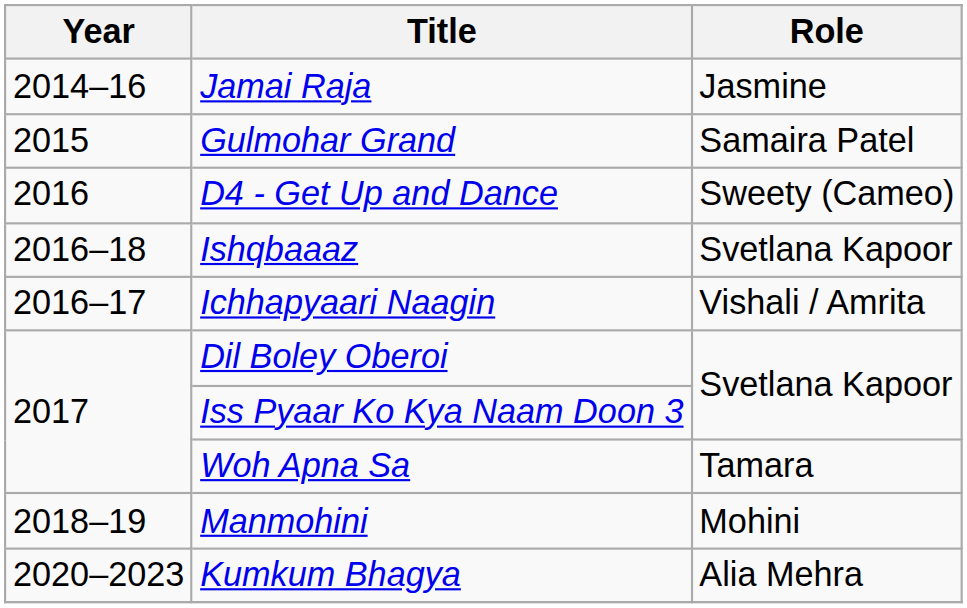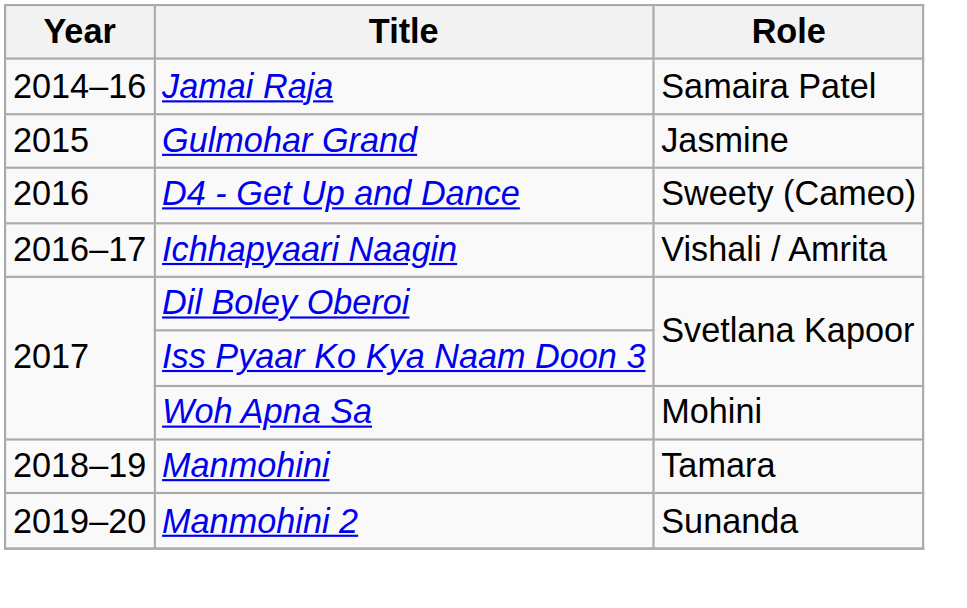Jamai Raja | Role: Jasmine -> Samaira Patel
Gulmohar Grand | Role: Samaira Patel -> Jasmine
- row: 2016–18 | Ishqbaaaz | Svetlana Kapoor
Woh Apna Sa | Role: Tamara -> Mohini
Manmohini | Role: Mohini -> Tamara
+ row: 2019–20 | Manmohini 2 | Sunanda
- row: 2020–2023 | Kumkum Bhagya | Alia Mehra
